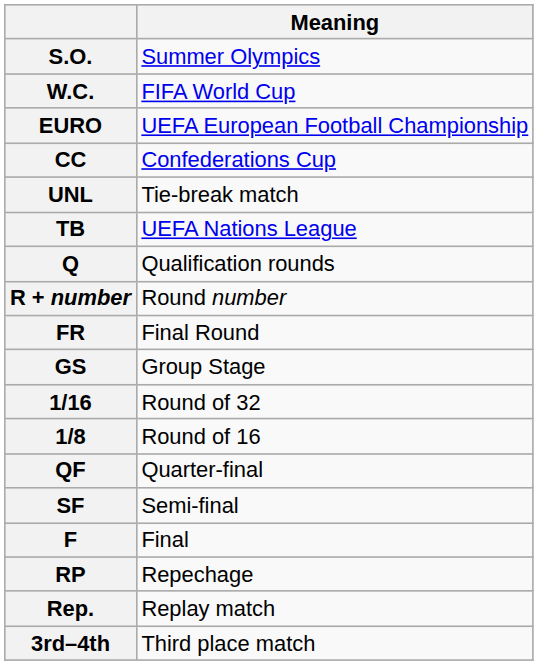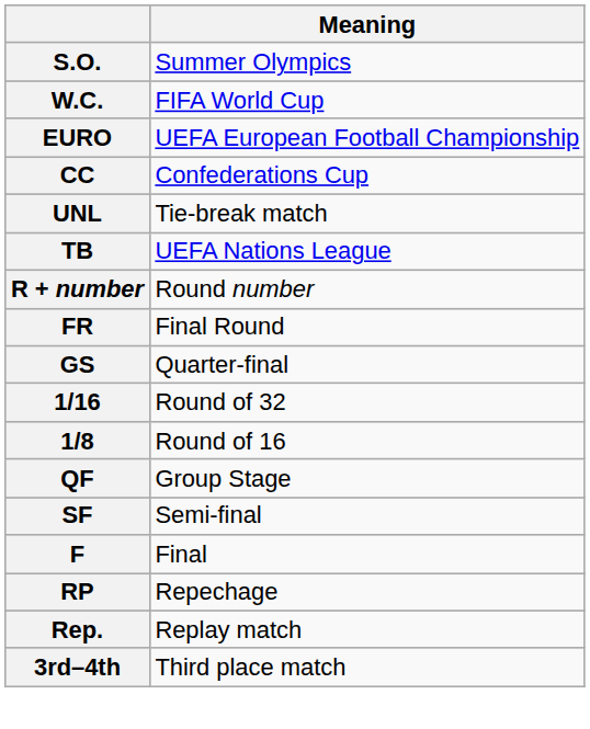- row: Q | Qualification rounds
GS | Meaning: Group Stage -> Quarter-final
QF | Meaning: Quarter-final -> Group Stage
